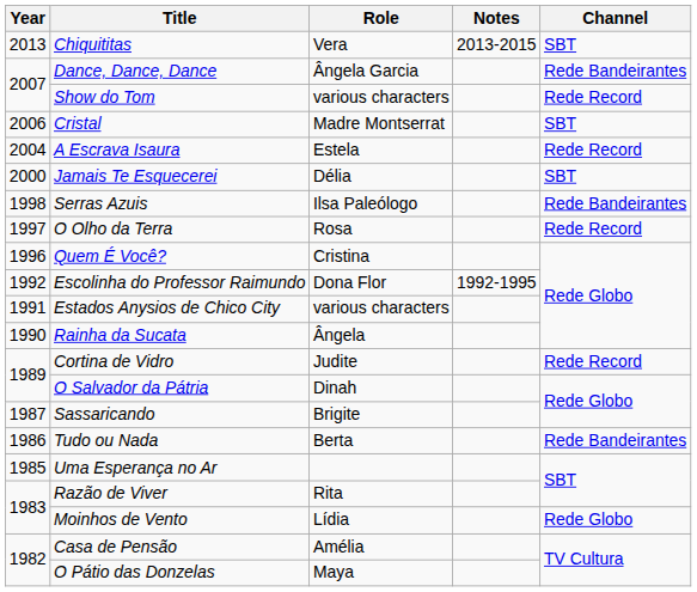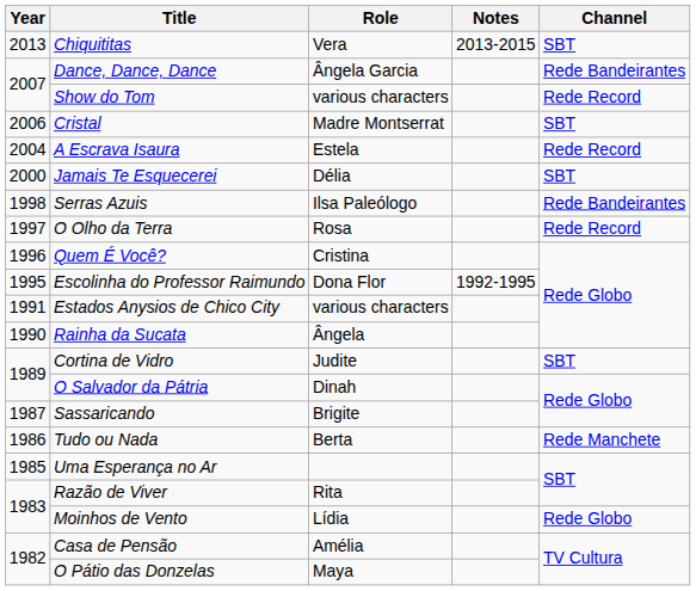Escolinha do Professor Raimundo | Year: 1992 -> 1995
Cortina de Vidro | Channel: Rede Record -> SBT
Tudo ou Nada | Channel: Rede Bandeirantes -> Rede Manchete
